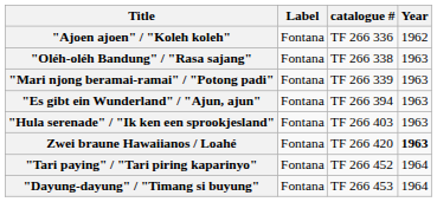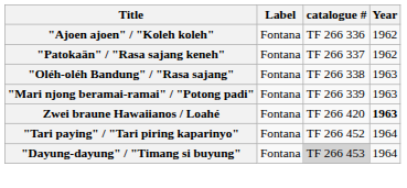+ row: "Patokaän" / "Rasa sajang keneh" | Fontana | TF 266 337 | 1962
- row: "Es gibt ein Wunderland" / "Ajun, ajun" | Fontana | TF 266 394 | 1963
- row: "Hula serenade" / "Ik ken een sprookjesland" | Fontana | TF 266 403 | 1963
"Dayung-dayung" / "Timang si buyung" | catalogue #: no background -> lightgrey background
